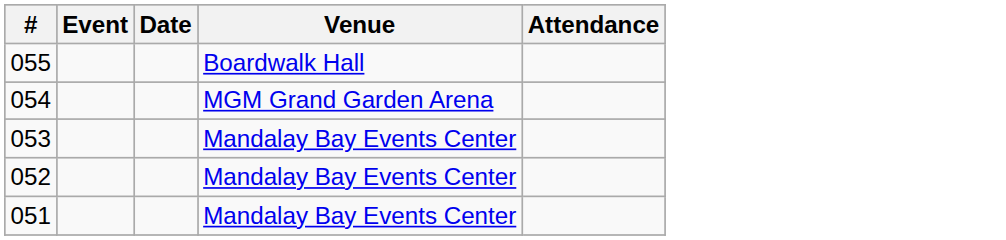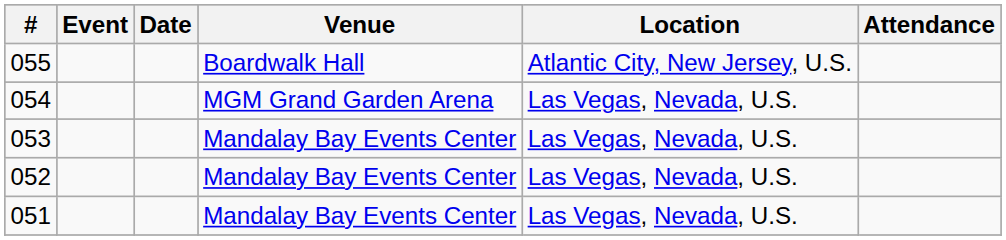+ column: Location | Atlantic City, New Jersey, U.S. | Las Vegas, Nevada, U.S. | Las Vegas, Nevada, U.S. | Las Vegas, Nevada, U.S. | Las Vegas, Nevada, U.S.
